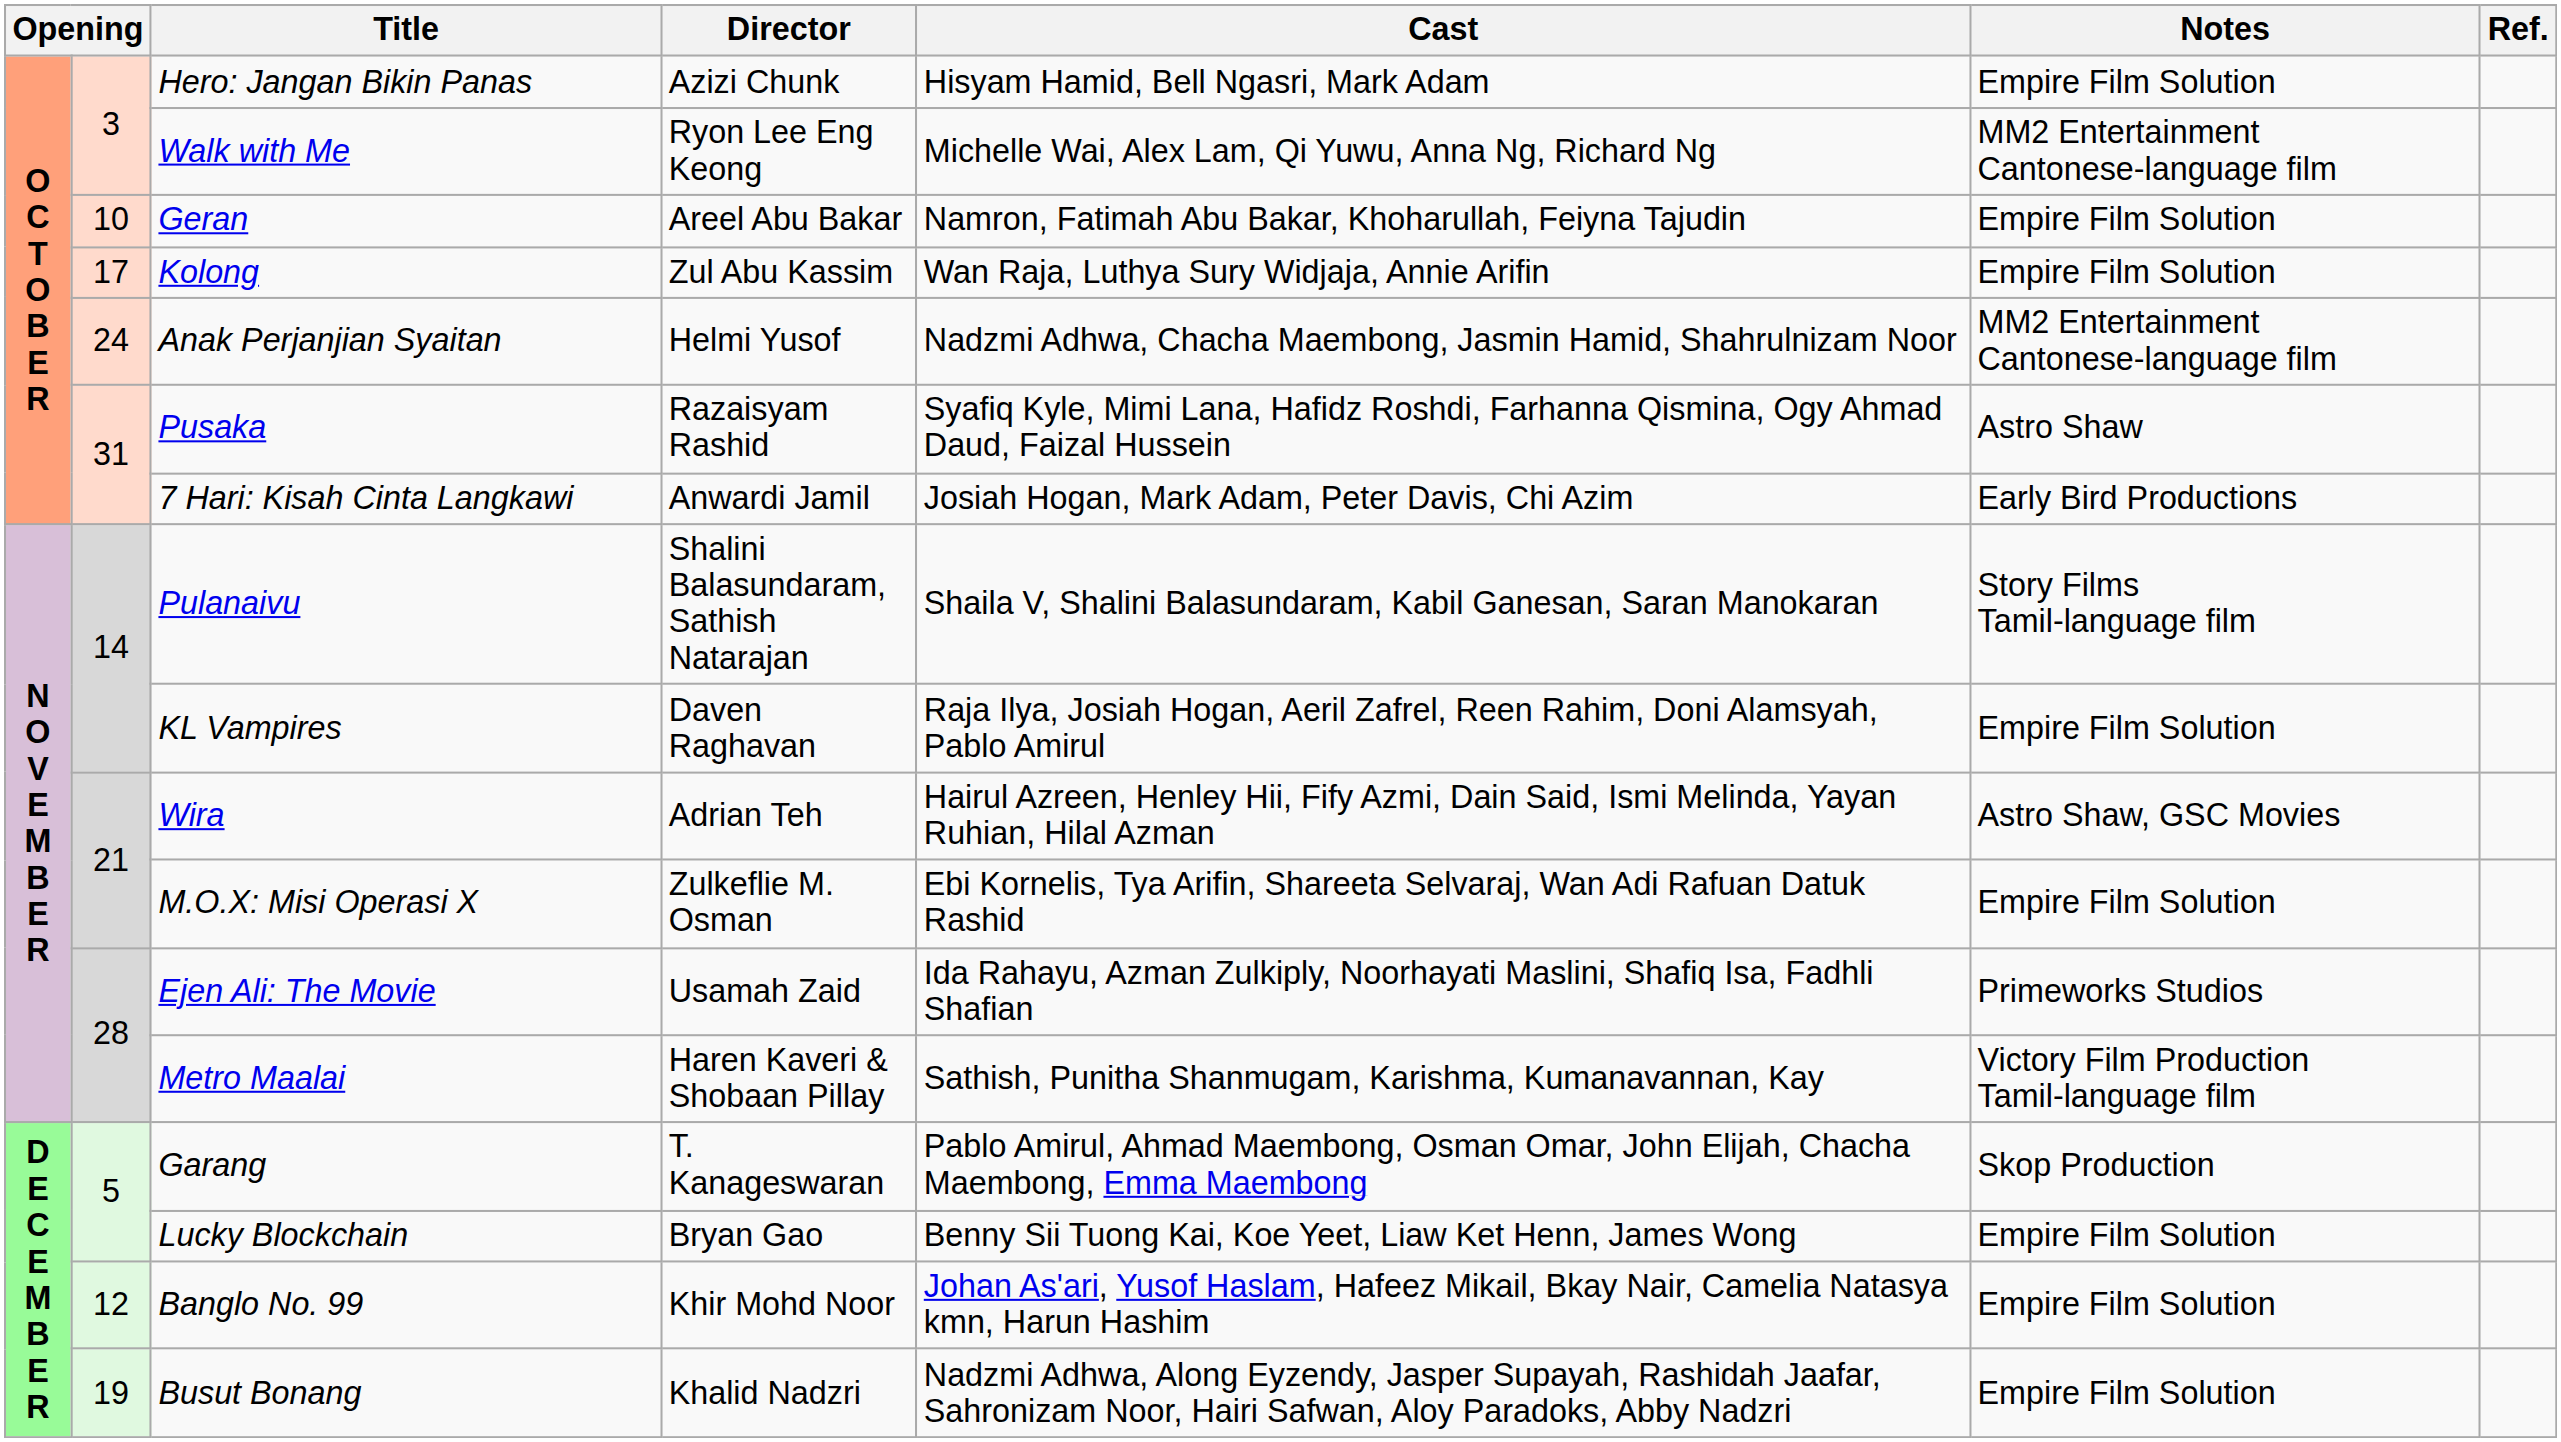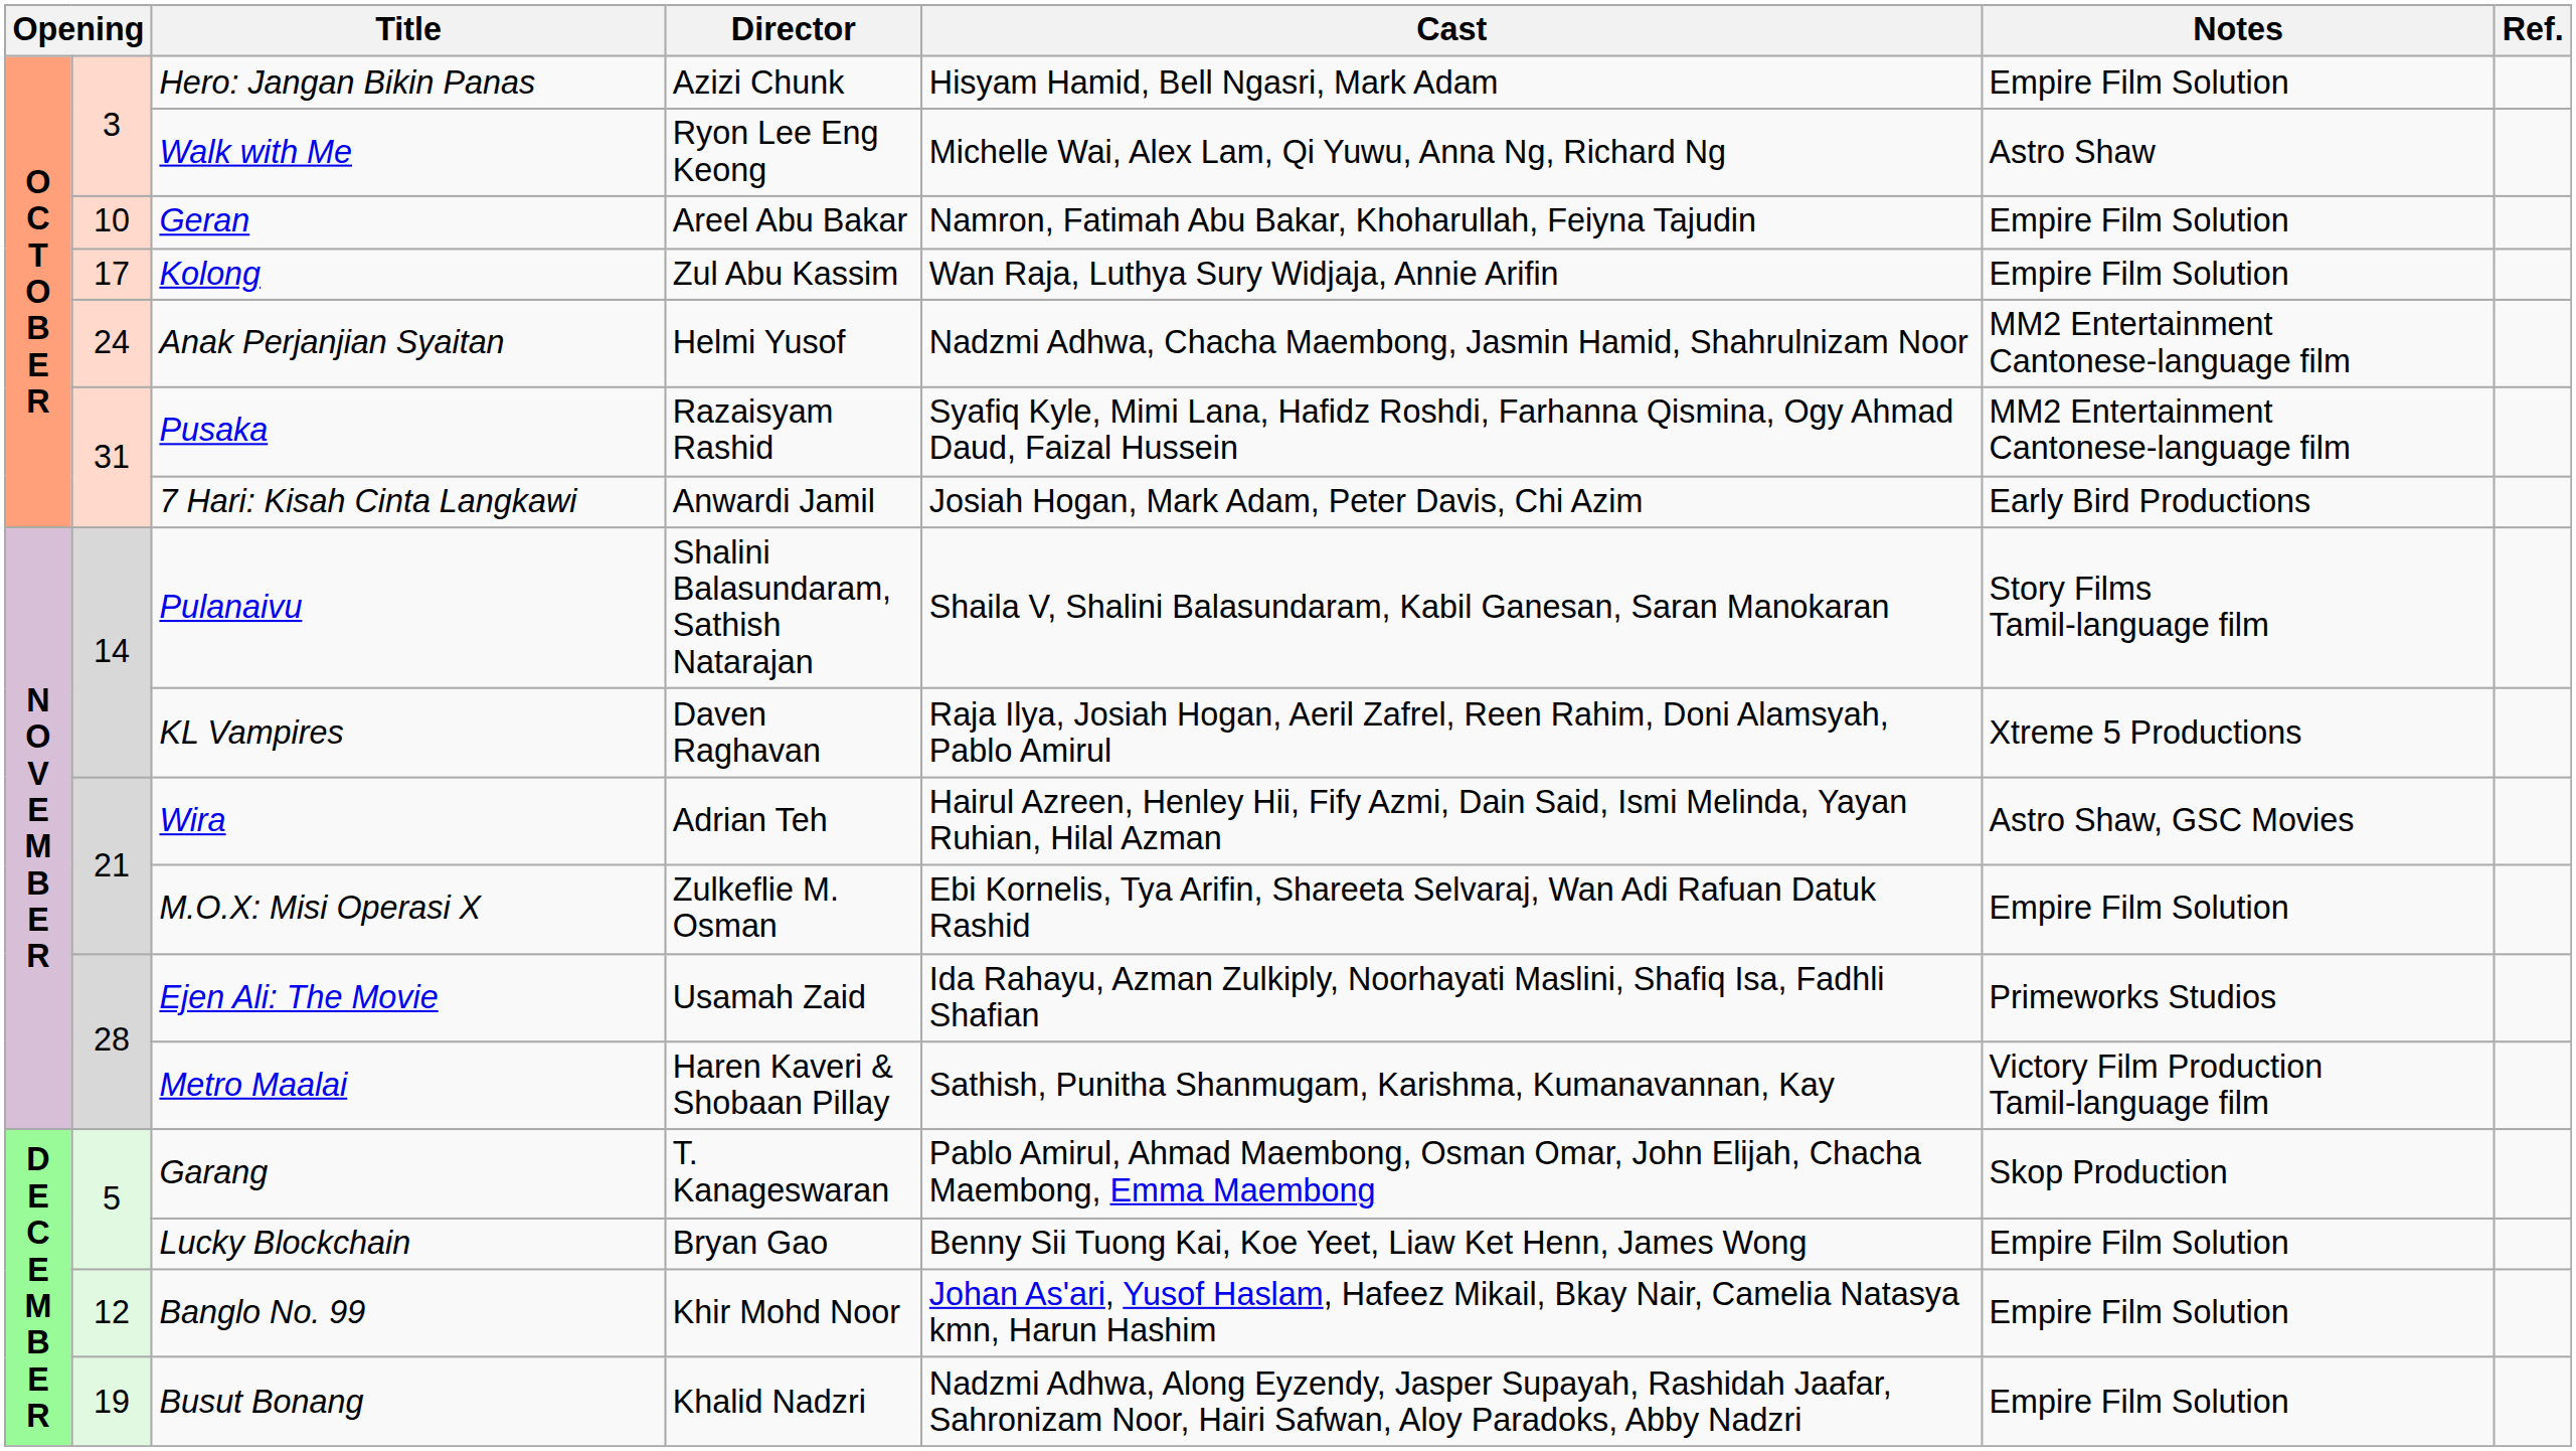Walk with Me | Notes: MM2 Entertainment Cantonese-language film -> Astro Shaw
Pusaka | Notes: Astro Shaw -> MM2 Entertainment Cantonese-language film
KL Vampires | Notes: Empire Film Solution -> Xtreme 5 Productions
